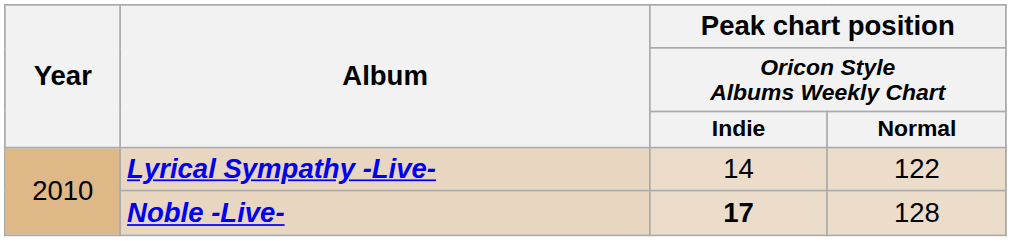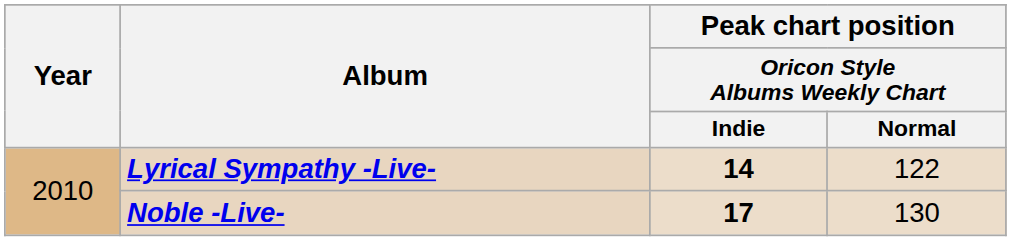Lyrical Sympathy -Live- | column 3: normal -> bold
Noble -Live- | column 4: 128 -> 130
